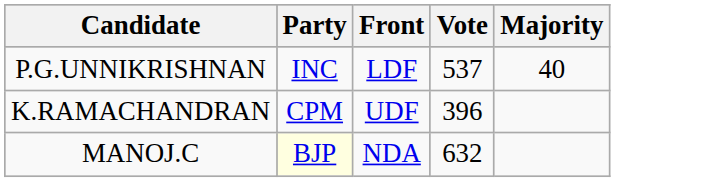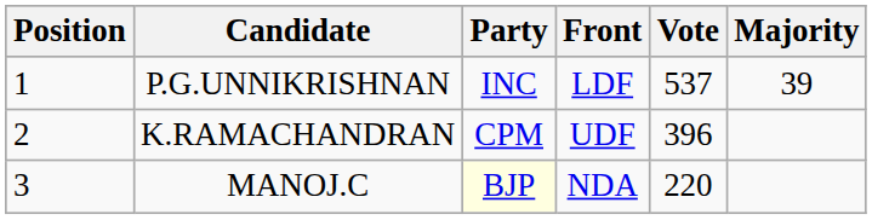+ column: Position | 1 | 2 | 3
P.G.UNNIKRISHNAN | Majority: 40 -> 39
MANOJ.C | Vote: 632 -> 220
